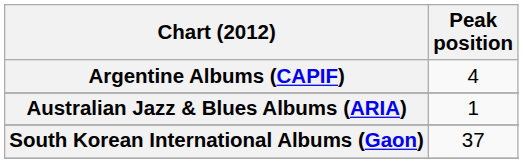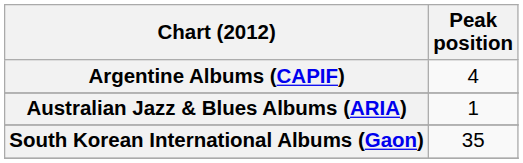South Korean International Albums (Gaon) | Peak position: 37 -> 35
